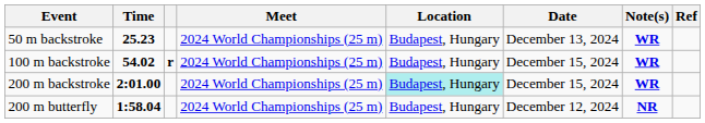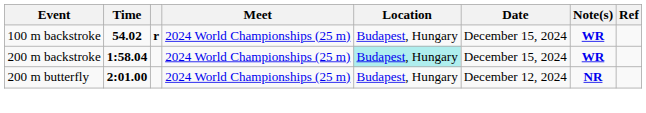- row: 50 m backstroke | 25.23 | 2024 World Championships (25 m) | Budapest, Hungary | December 13, 2024 | WR
200 m backstroke | Time: 2:01.00 -> 1:58.04
200 m butterfly | Time: 1:58.04 -> 2:01.00
